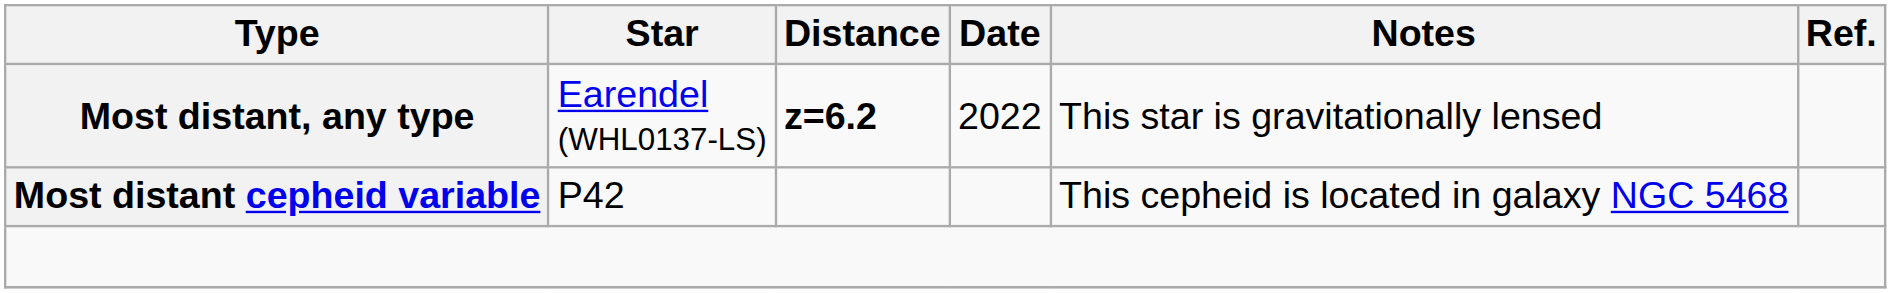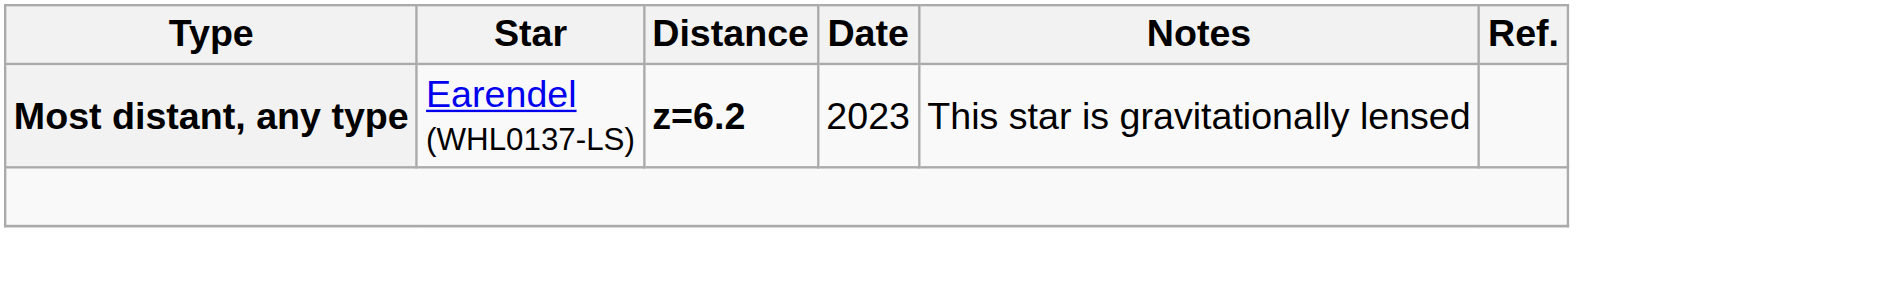Most distant, any type | Date: 2022 -> 2023
- row: Most distant cepheid variable | P42 | This cepheid is located in galaxy NGC 5468
